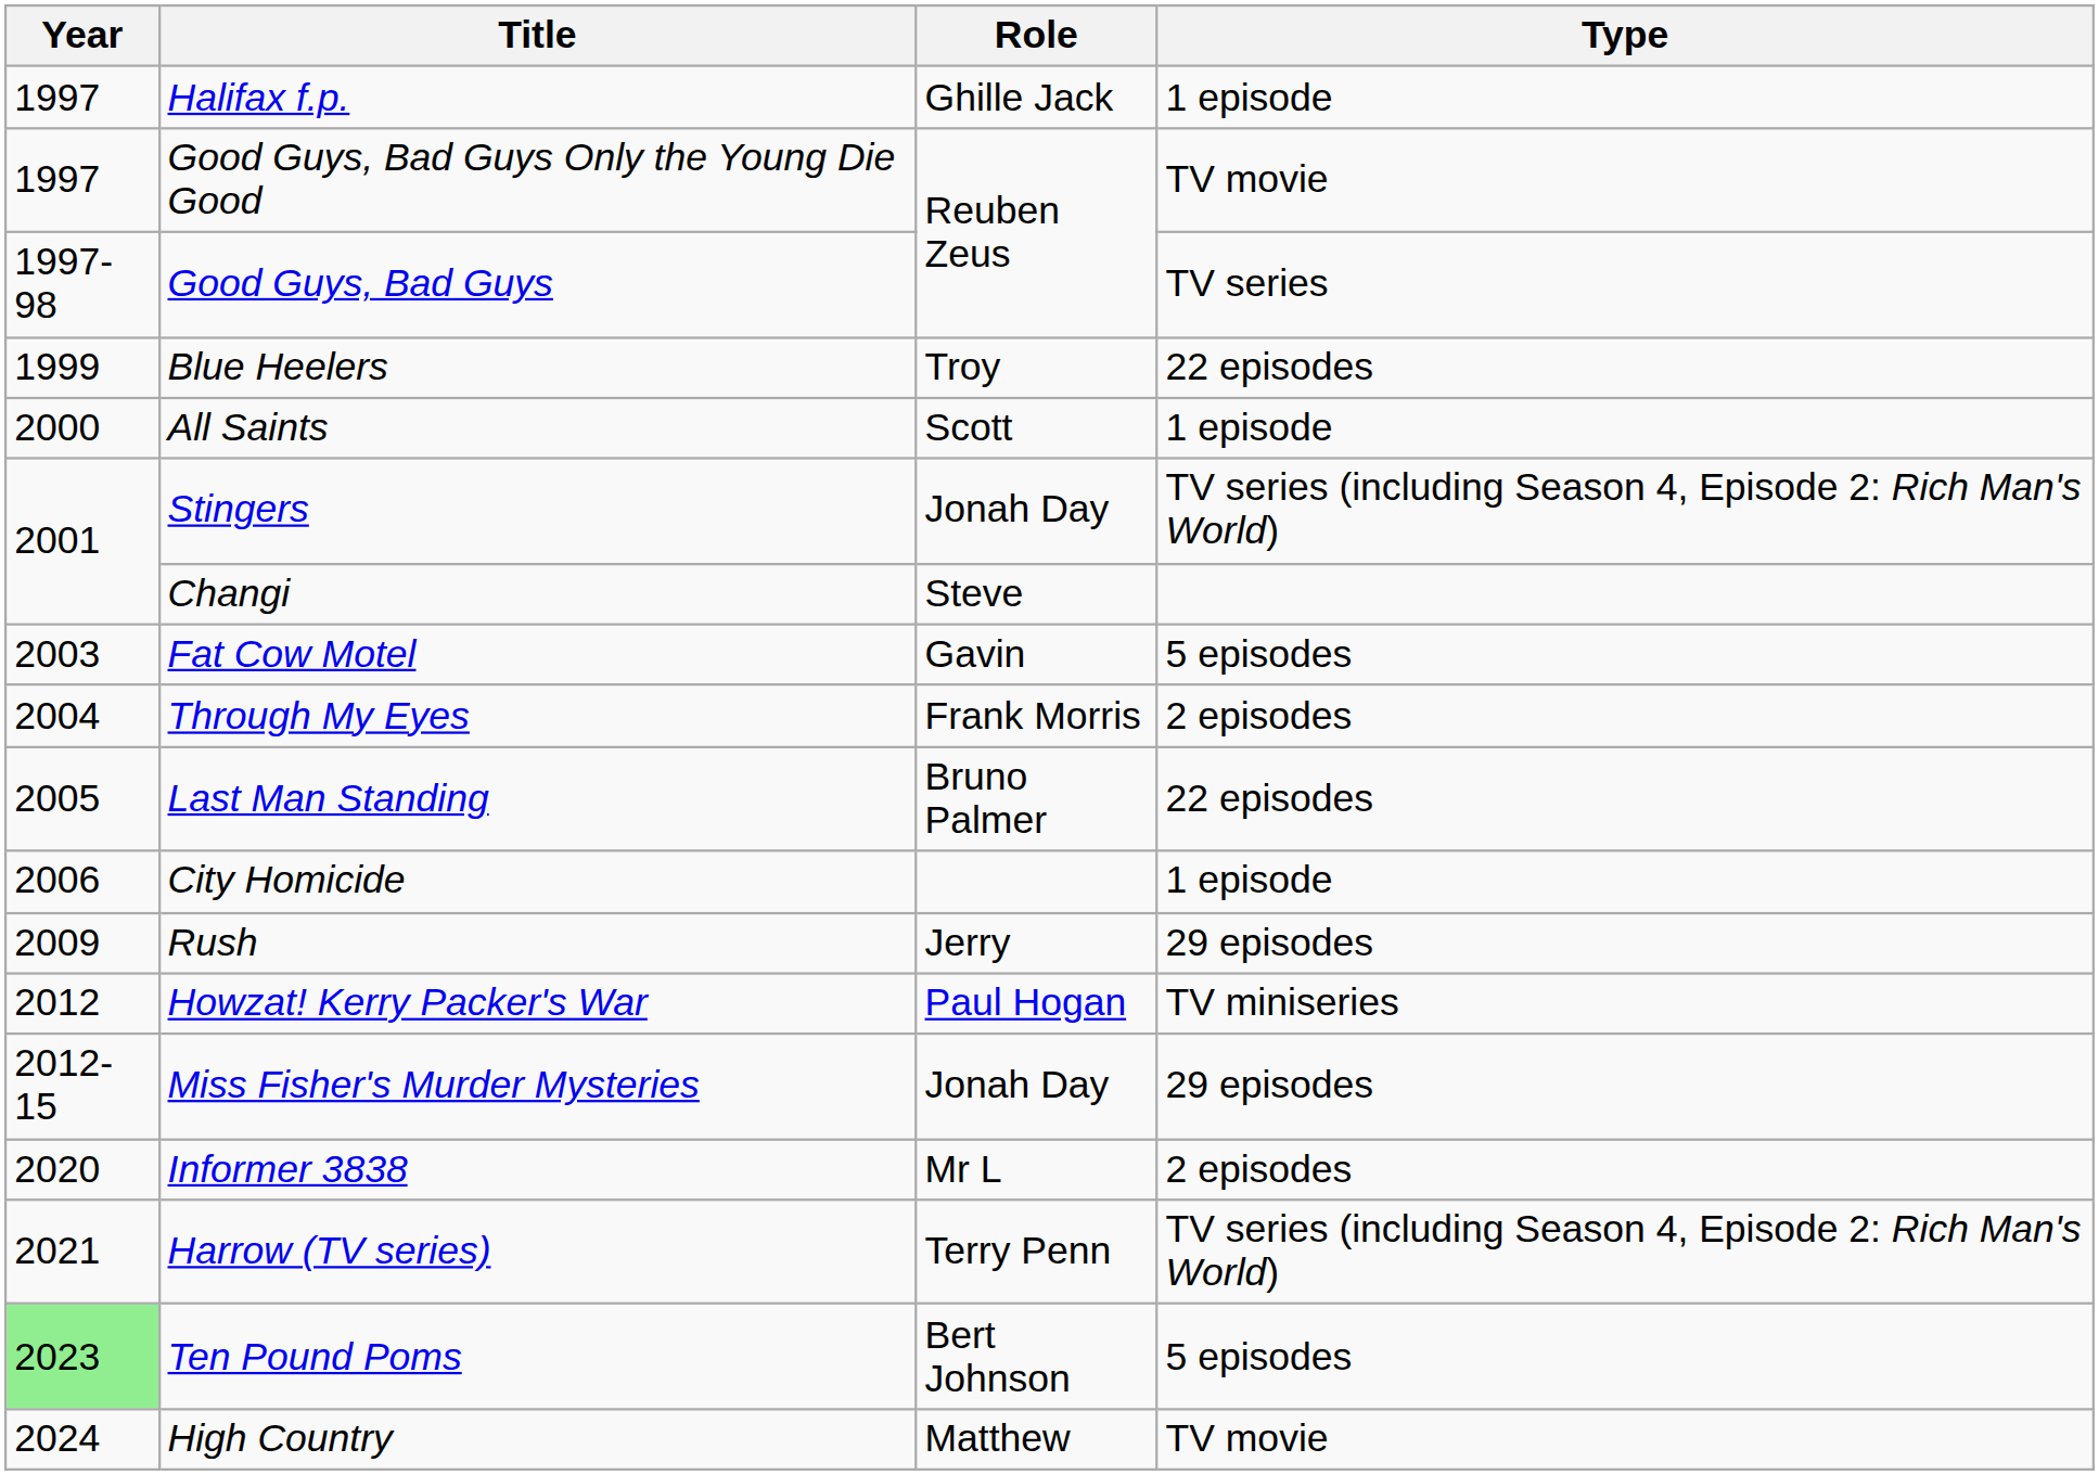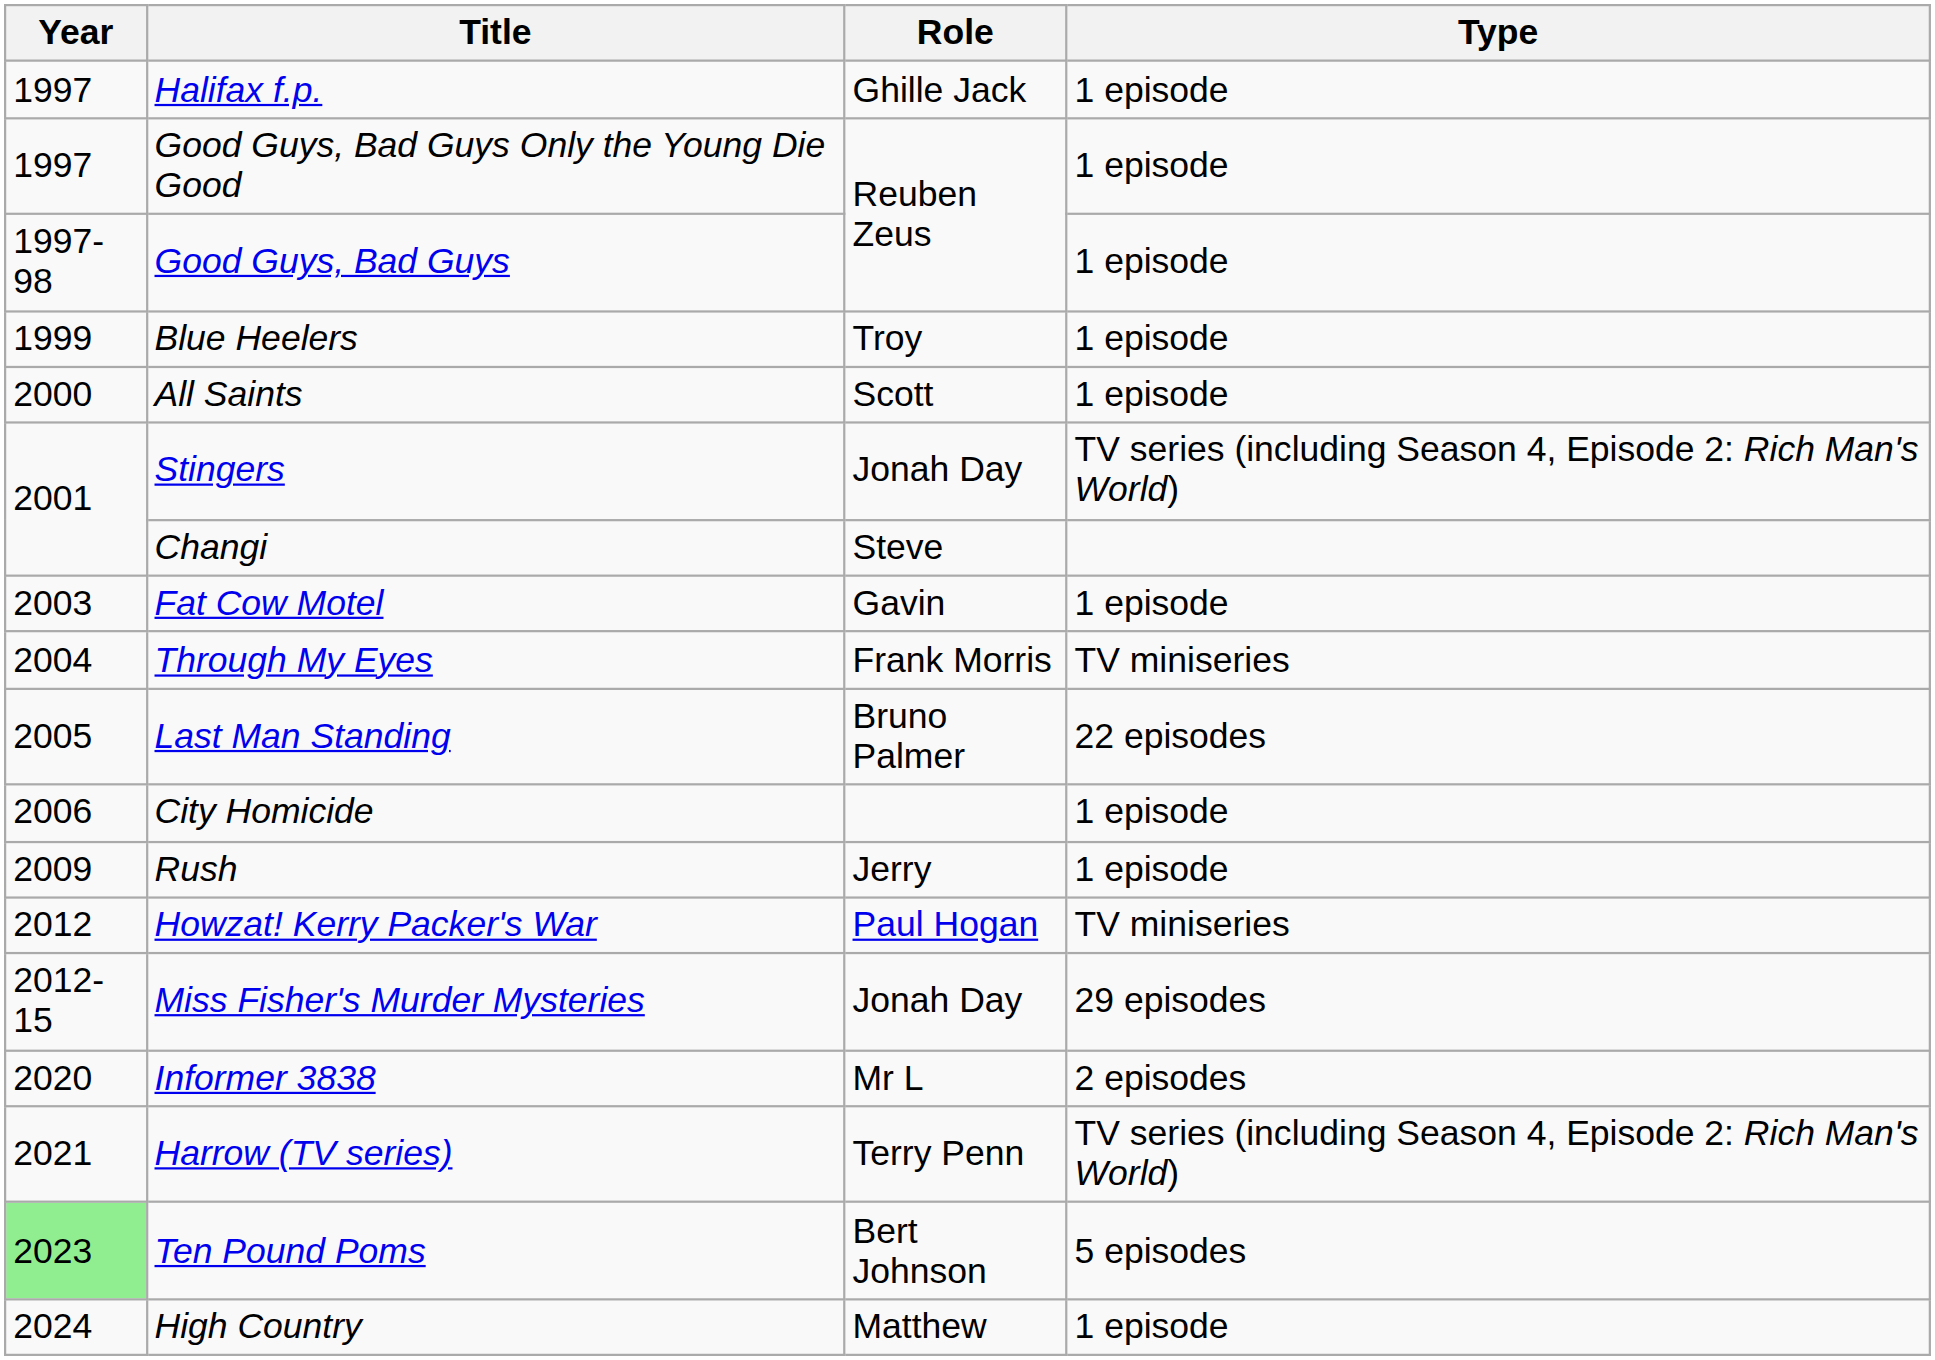Good Guys, Bad Guys Only the Young Die Good | Type: TV movie -> 1 episode
Good Guys, Bad Guys | Type: TV series -> 1 episode
Blue Heelers | Type: 22 episodes -> 1 episode
Fat Cow Motel | Type: 5 episodes -> 1 episode
Through My Eyes | Type: 2 episodes -> TV miniseries
Rush | Type: 29 episodes -> 1 episode
High Country | Type: TV movie -> 1 episode
